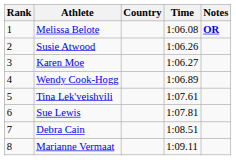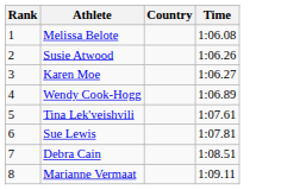- column: Notes | OR
